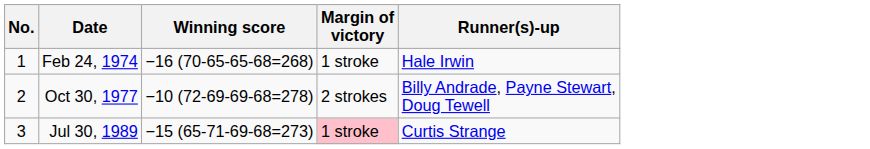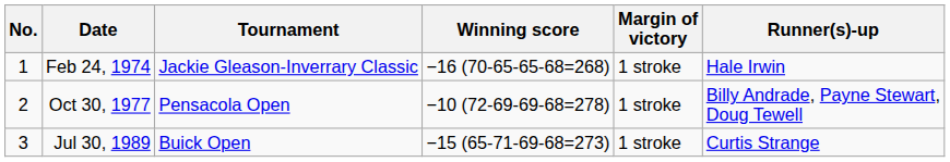+ column: Tournament | Jackie Gleason-Inverrary Classic | Pensacola Open | Buick Open
Oct 30, 1977 | Margin of victory: 2 strokes -> 1 stroke
Jul 30, 1989 | Margin of victory: pink background -> no background
